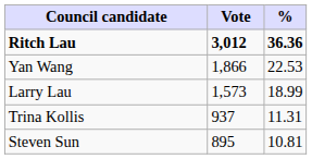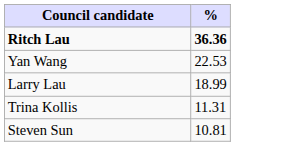- column: Vote | 3,012 | 1,866 | 1,573 | 937 | 895
